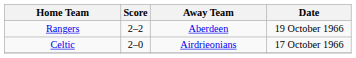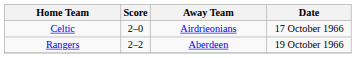rows swapped: Celtic <-> Rangers
